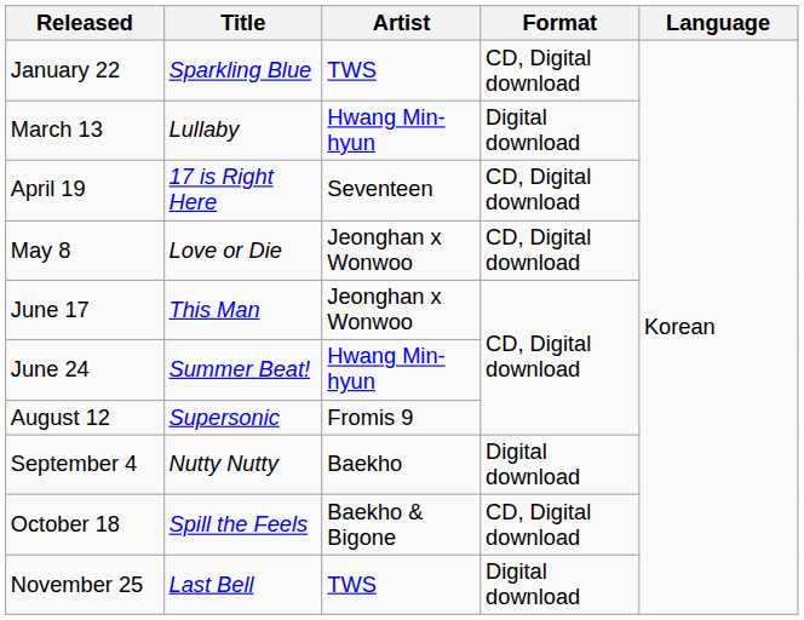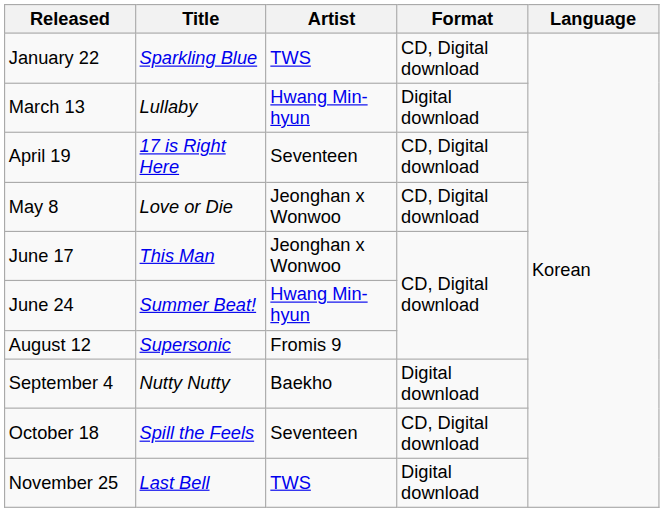October 18 | Artist: Baekho & Bigone -> Seventeen
